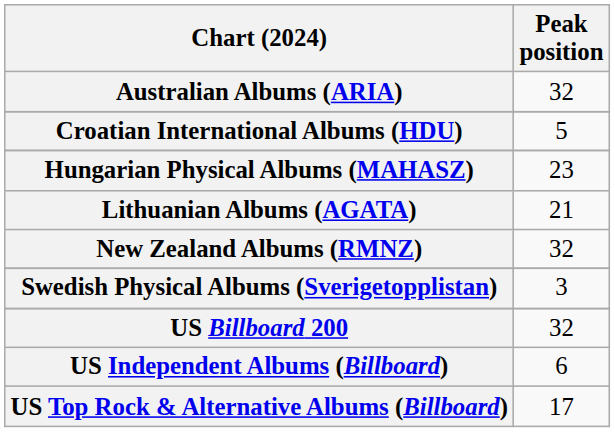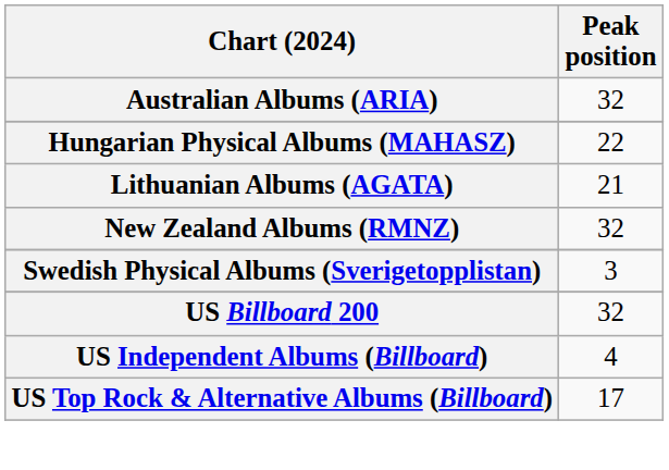- row: Croatian International Albums (HDU) | 5
Hungarian Physical Albums (MAHASZ) | Peak position: 23 -> 22
US Independent Albums (Billboard) | Peak position: 6 -> 4
